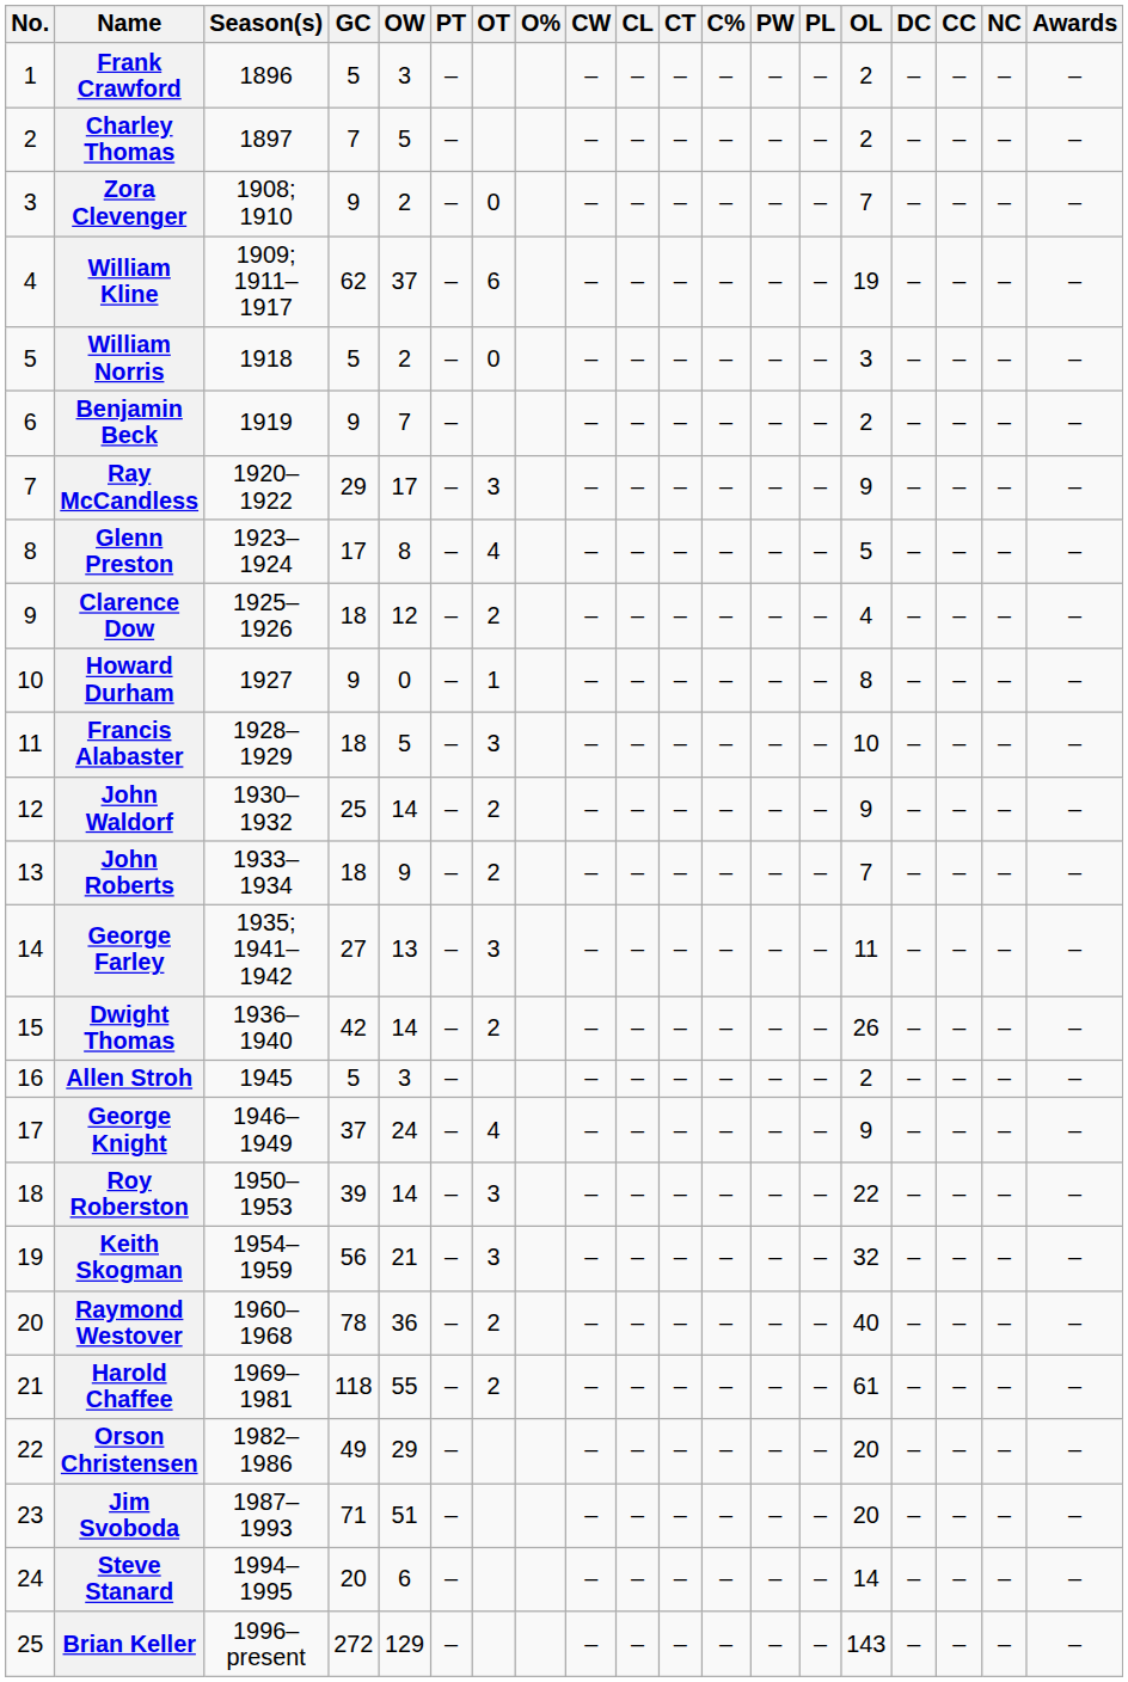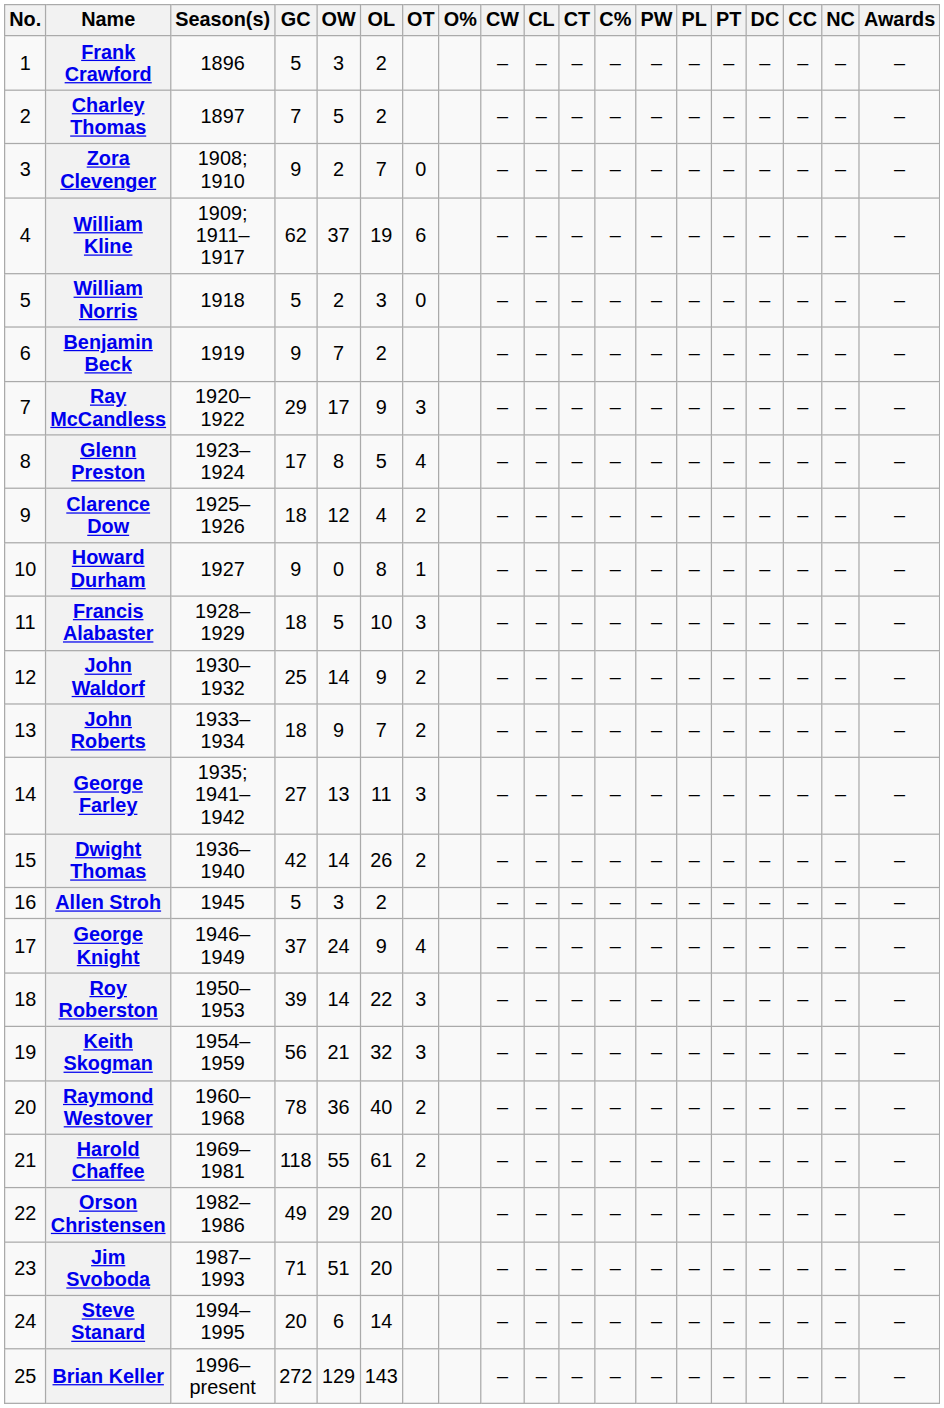columns swapped: OL <-> PT
